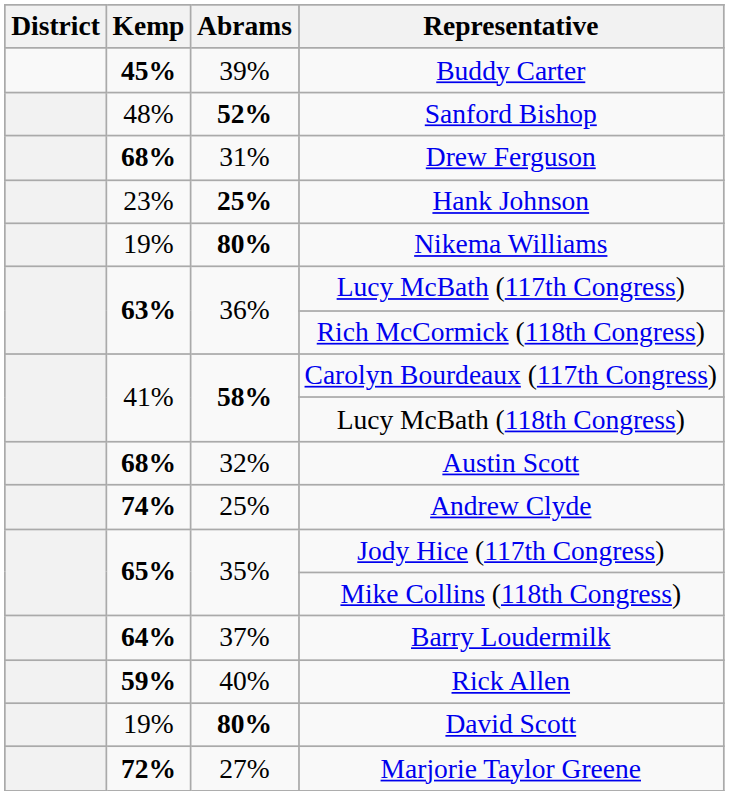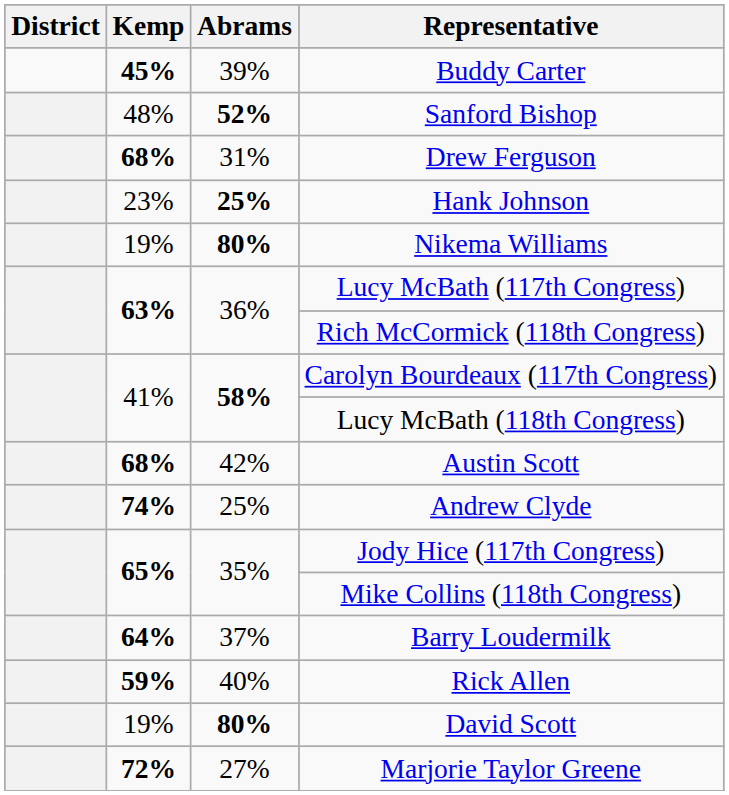Austin Scott | Abrams: 32% -> 42%
